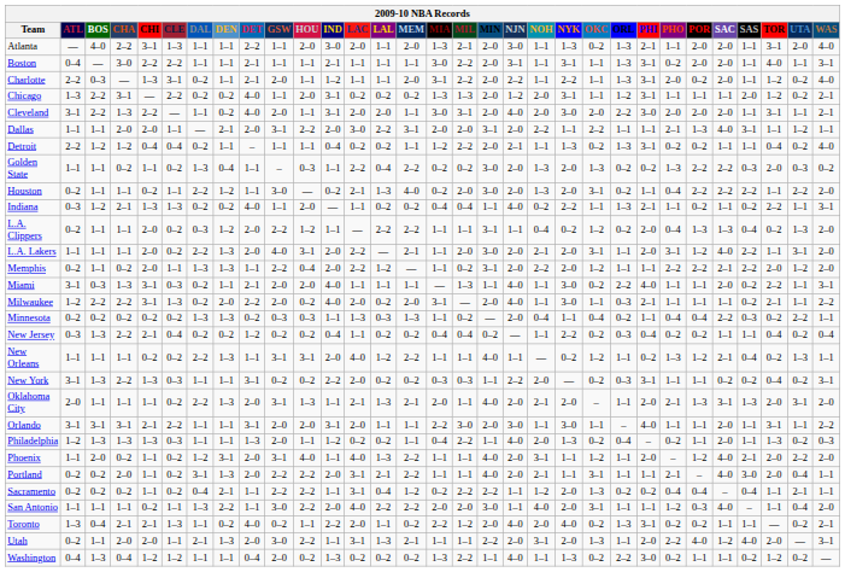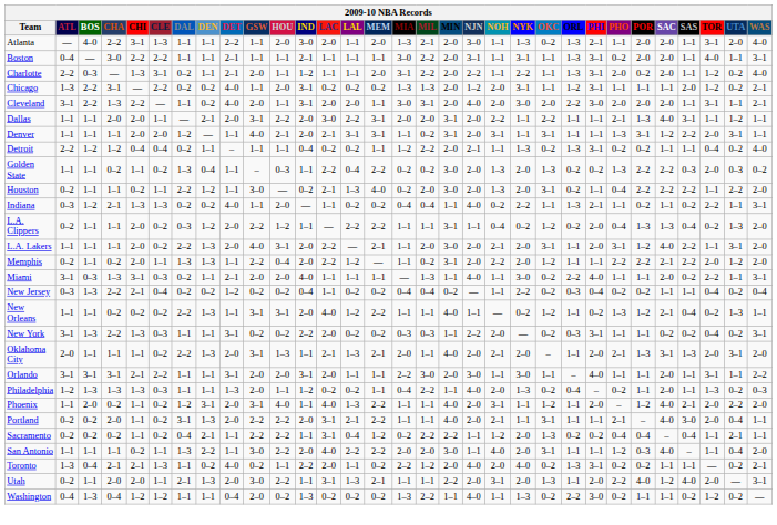+ row: Denver | 1–1 | 1–1 | 1–1 | 2–0 | 2–0 | 1–2 | — | 1–1 | 4–0 | 2–1 | 2–0 | 2–1 | 3–1 | 3–1 | 1–1 | 0–2 | 3–1 | 2–0 | 3–1 | 1–1 | 3–1 | 1–1 | 1–1 | 1–3 | 3–1 | 1–2 | 2–2 | 2–0 | 3–1 | 1–1
- row: Milwaukee | 1–2 | 2–2 | 2–2 | 3–1 | 1–3 | 0–2 | 2–0 | 2–2 | 2–0 | 0–2 | 4–0 | 2–0 | 0–2 | 2–0 | 3–1 | — | 2–0 | 4–0 | 1–1 | 3–0 | 1–1 | 0–3 | 2–1 | 1–1 | 1–1 | 1–1 | 0–2 | 2–1 | 1–1 | 2–2
- row: Minnesota | 0–2 | 0–2 | 0–2 | 0–2 | 0–2 | 1–3 | 1–3 | 0–2 | 0–3 | 0–3 | 1–1 | 1–3 | 0–3 | 1–3 | 1–1 | 0–2 | — | 2–0 | 0–4 | 1–1 | 0–4 | 0–2 | 1–1 | 0–4 | 0–4 | 2–2 | 0–3 | 0–2 | 2–2 | 1–1
New Orleans | CHA: 1–1 -> 0–2
